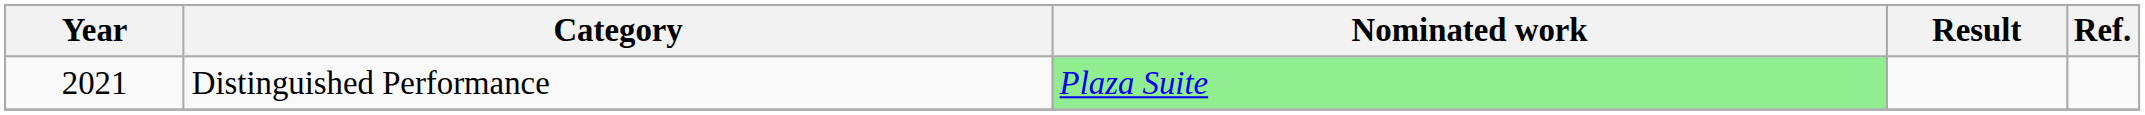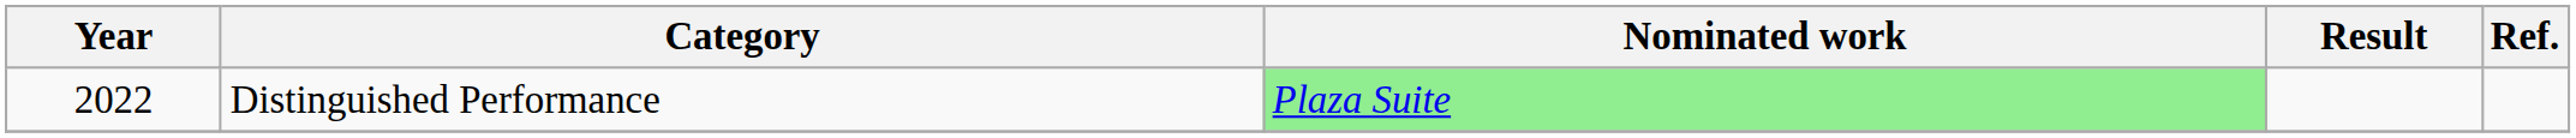Distinguished Performance | Year: 2021 -> 2022
